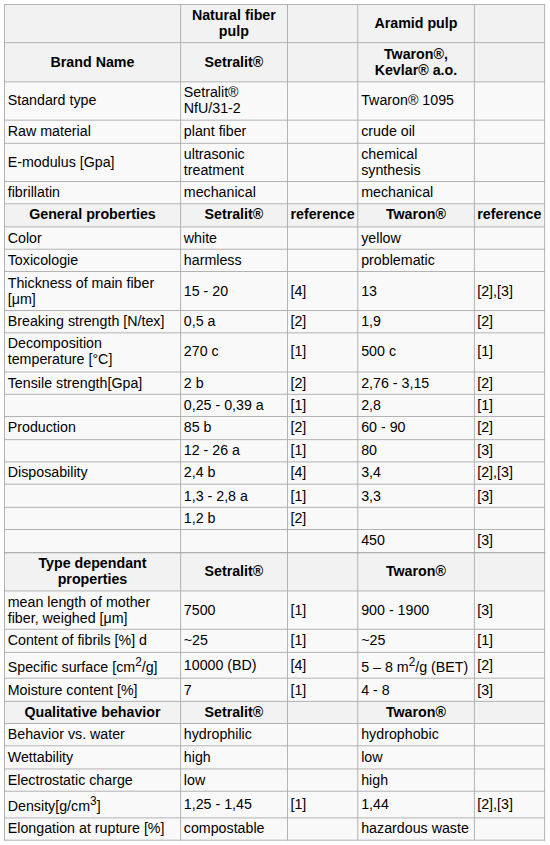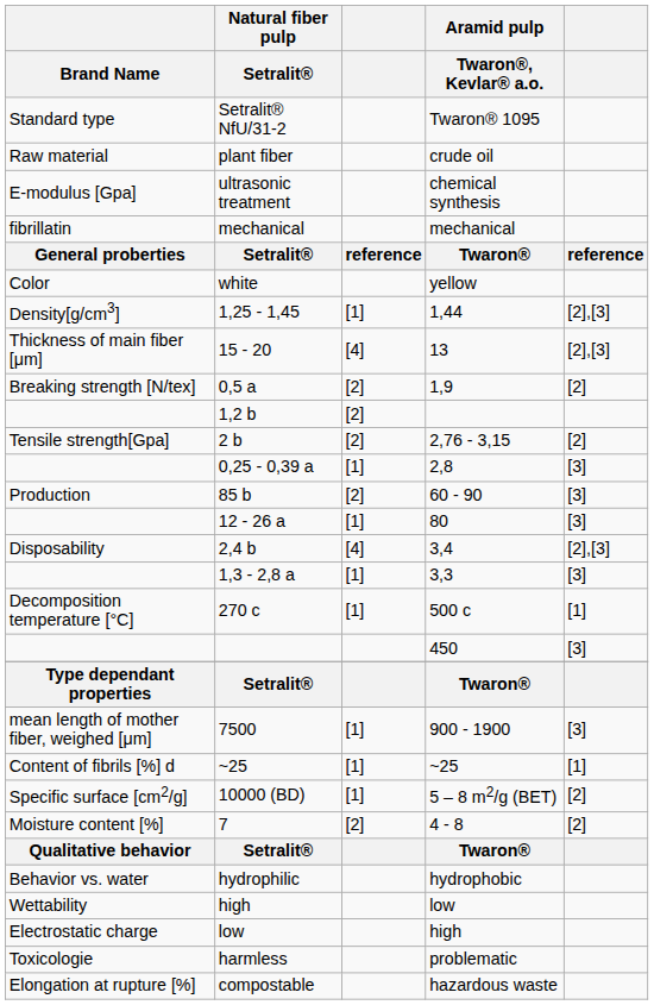rows swapped: 1,25 - 1,45 <-> harmless
rows swapped: 1,2 b <-> 270 c
0,25 - 0,39 a | column 5: [1] -> [3]
85 b | column 5: [2] -> [3]
10000 (BD) | column 3: [4] -> [1]
7 | column 3: [1] -> [2]
7 | column 5: [3] -> [2]
